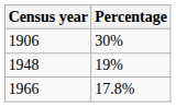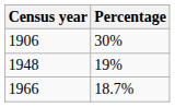1966 | Percentage: 17.8% -> 18.7%
